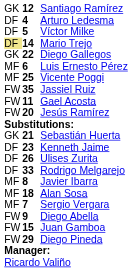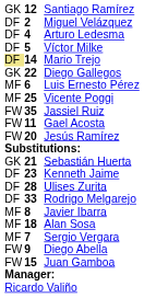+ row: DF | 2 | Miguel Velázquez
Ulises Zurita | column 2: 26 -> 28
- row: FW | 29 | Diego Pineda
